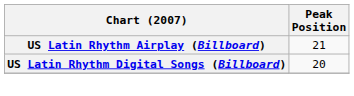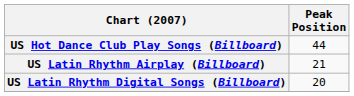+ row: US Hot Dance Club Play Songs (Billboard) | 44
